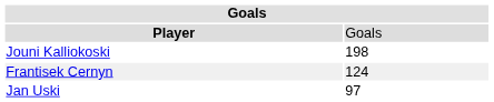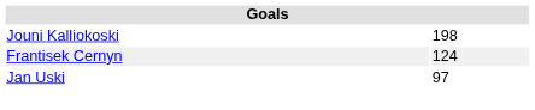- row: Player | Goals
